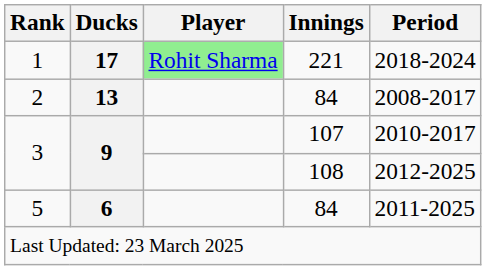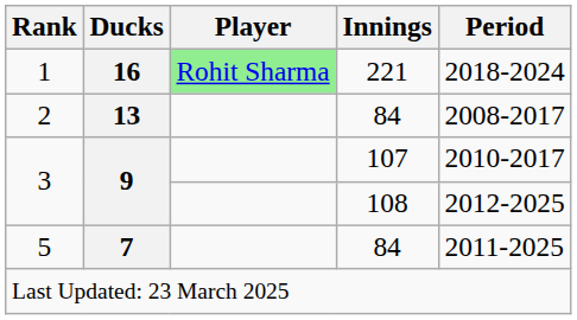1 | Ducks: 17 -> 16
5 | Ducks: 6 -> 7
